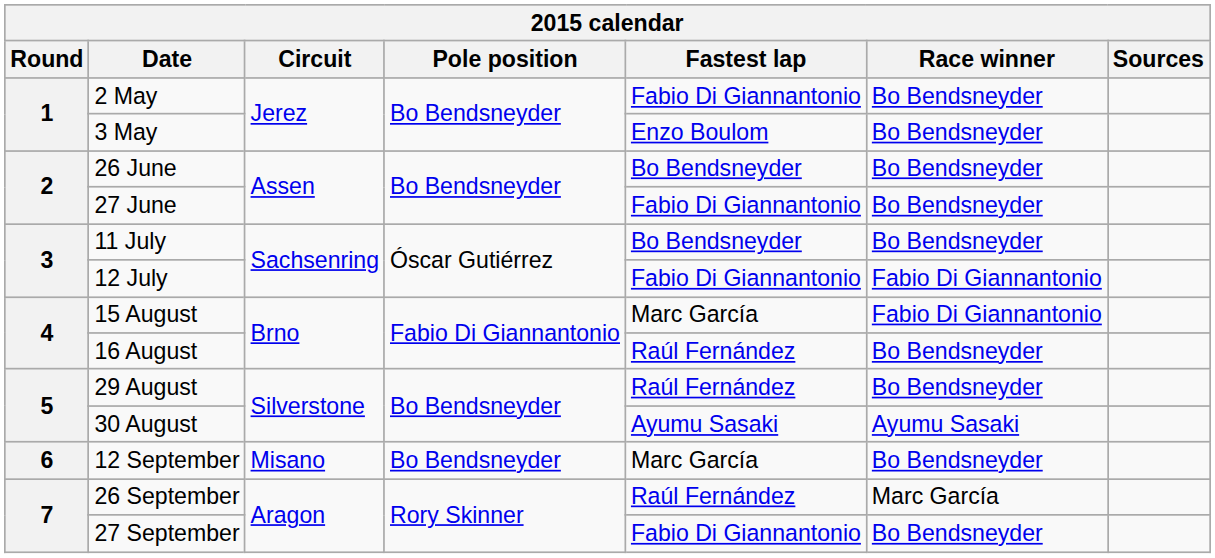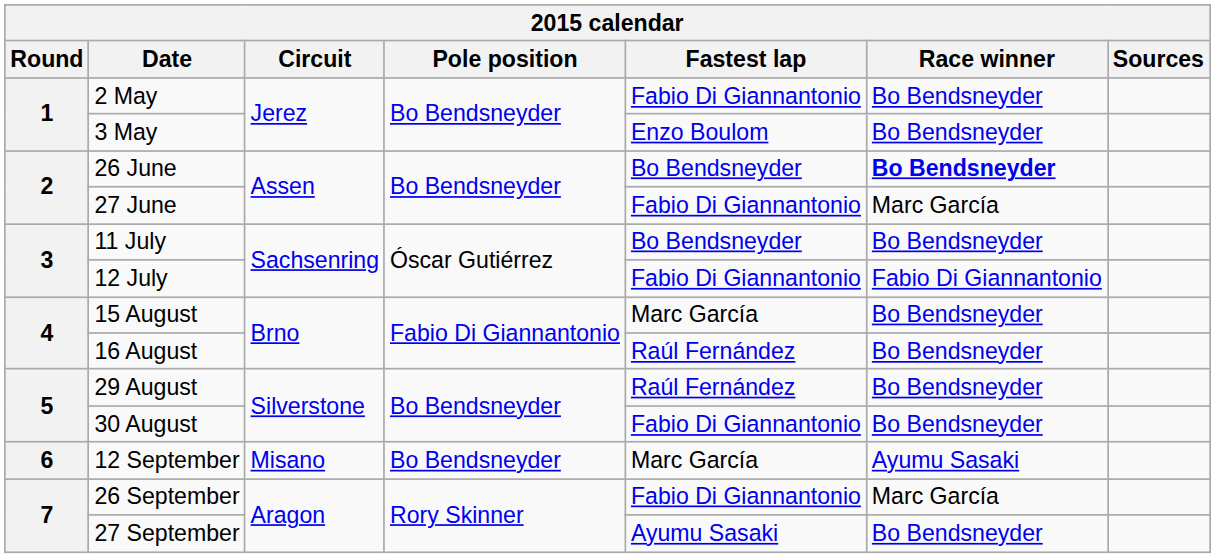26 June | Race winner: normal -> bold
27 June | Race winner: Bo Bendsneyder -> Marc García
15 August | Race winner: Fabio Di Giannantonio -> Bo Bendsneyder
30 August | Fastest lap: Ayumu Sasaki -> Fabio Di Giannantonio
30 August | Race winner: Ayumu Sasaki -> Bo Bendsneyder
12 September | Race winner: Bo Bendsneyder -> Ayumu Sasaki
26 September | Fastest lap: Raúl Fernández -> Fabio Di Giannantonio
27 September | Fastest lap: Fabio Di Giannantonio -> Ayumu Sasaki
